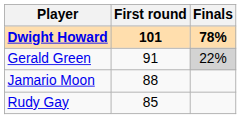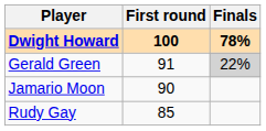Dwight Howard | First round: 101 -> 100
Jamario Moon | First round: 88 -> 90
